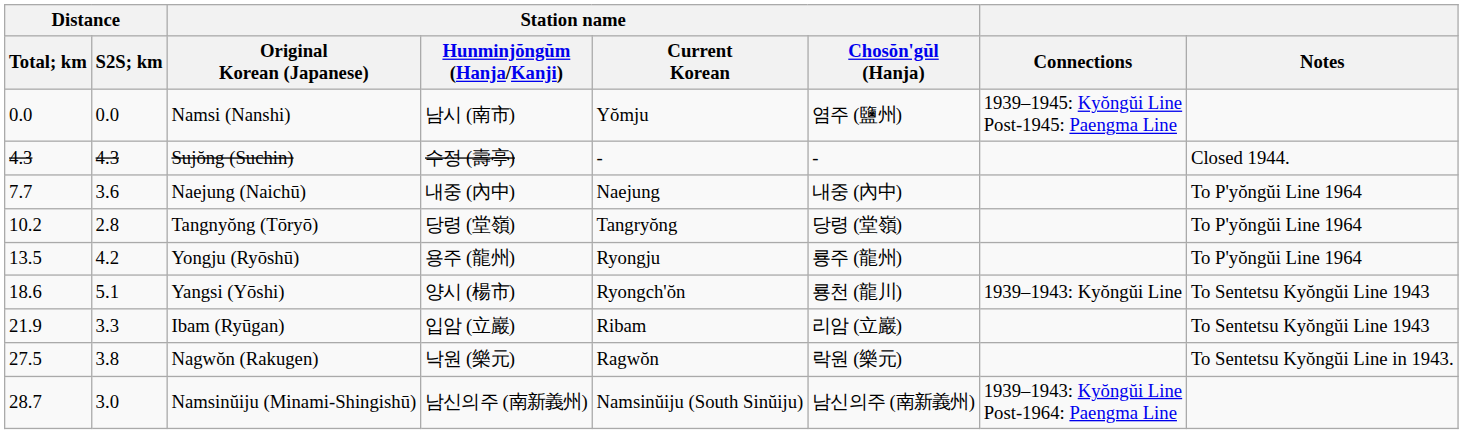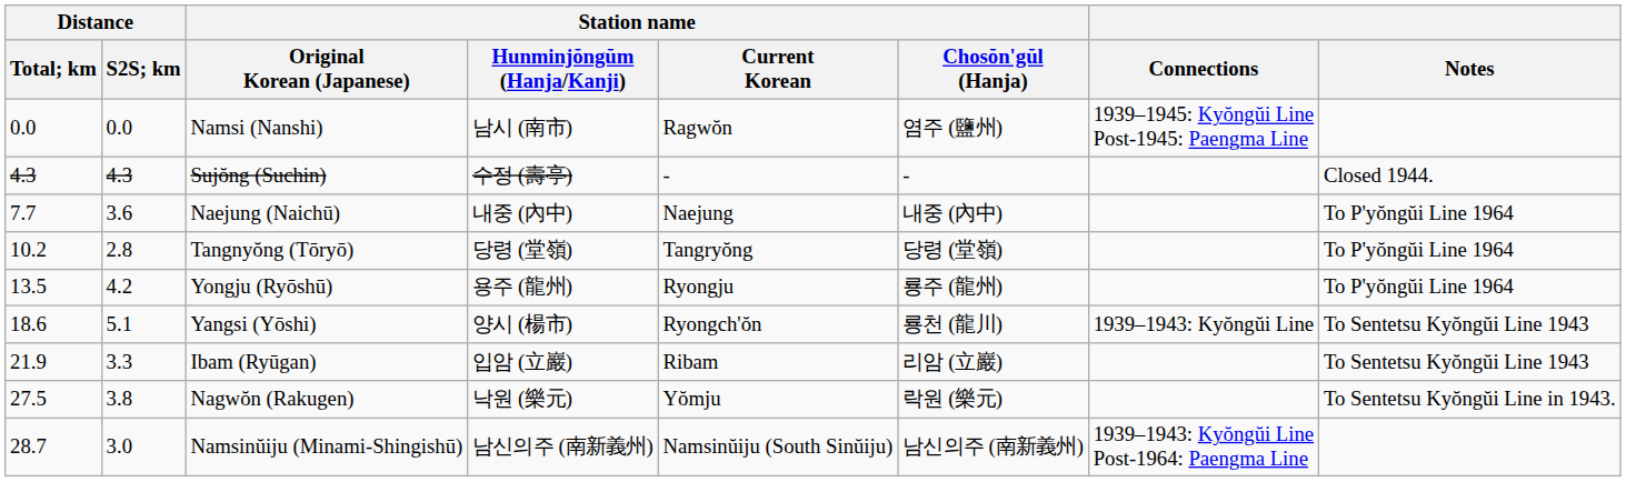Namsi (Nanshi) | Station name / Current Korean: Yŏmju -> Ragwŏn
Nagwŏn (Rakugen) | Station name / Current Korean: Ragwŏn -> Yŏmju
